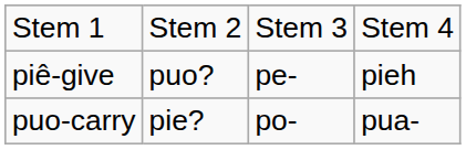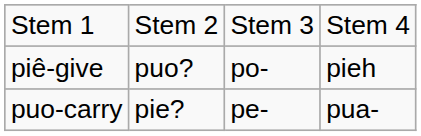piê-give | column 3: pe- -> po-
puo-carry | column 3: po- -> pe-
